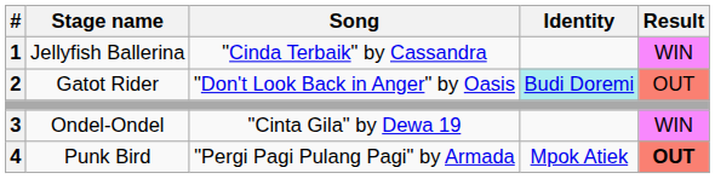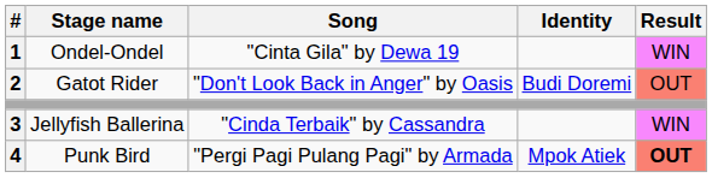1 | Stage name: Jellyfish Ballerina -> Ondel-Ondel
1 | Song: "Cinda Terbaik" by Cassandra -> "Cinta Gila" by Dewa 19
2 | Identity: paleturquoise background -> no background
3 | Stage name: Ondel-Ondel -> Jellyfish Ballerina
3 | Song: "Cinta Gila" by Dewa 19 -> "Cinda Terbaik" by Cassandra
